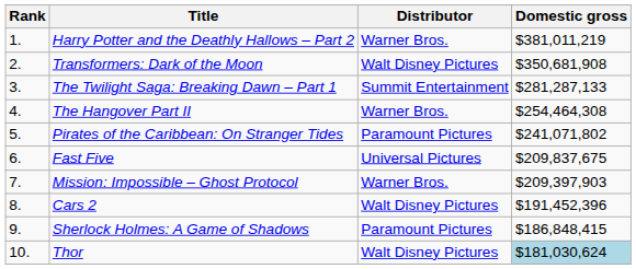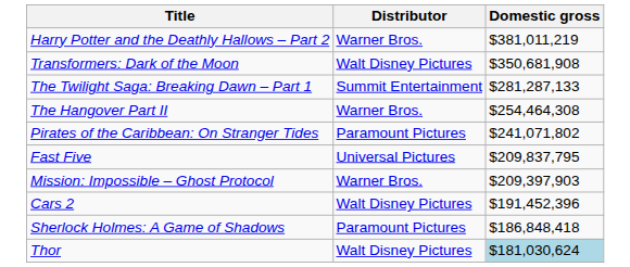- column: Rank | 1. | 2. | 3. | 4. | 5. | 6. | 7. | 8. | 9. | 10.
Fast Five | Domestic gross: $209,837,675 -> $209,837,795
Sherlock Holmes: A Game of Shadows | Domestic gross: $186,848,415 -> $186,848,418
